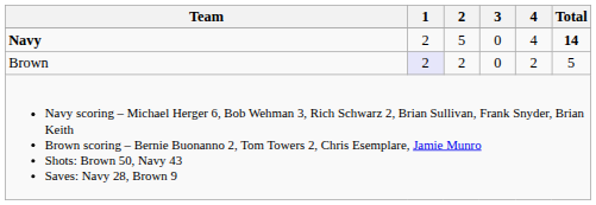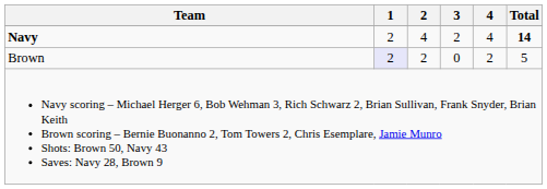Navy | 2: 5 -> 4
Navy | 3: 0 -> 2
